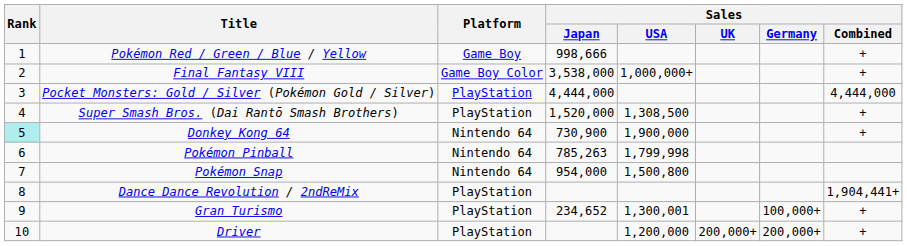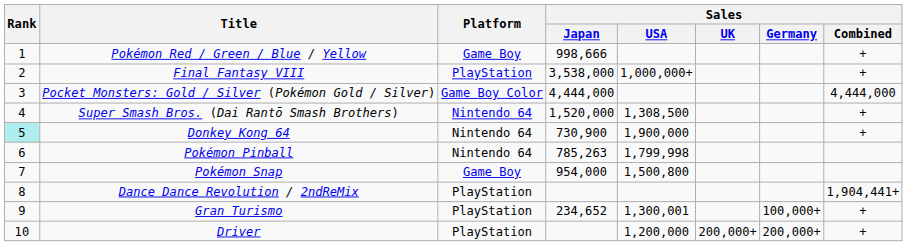Final Fantasy VIII | Platform: Game Boy Color -> PlayStation
Pocket Monsters: Gold / Silver (Pokémon Gold / Silver) | Platform: PlayStation -> Game Boy Color
Super Smash Bros. (Dai Rantō Smash Brothers) | Platform: PlayStation -> Nintendo 64
Pokémon Snap | Platform: Nintendo 64 -> Game Boy
